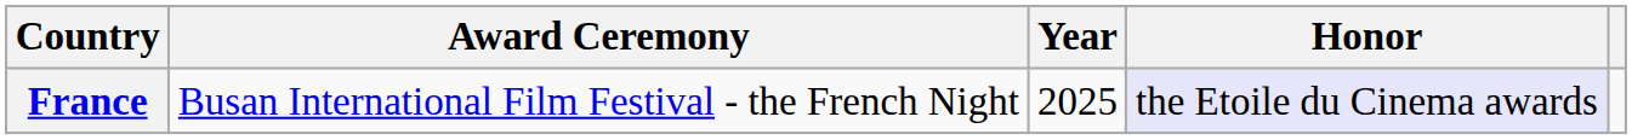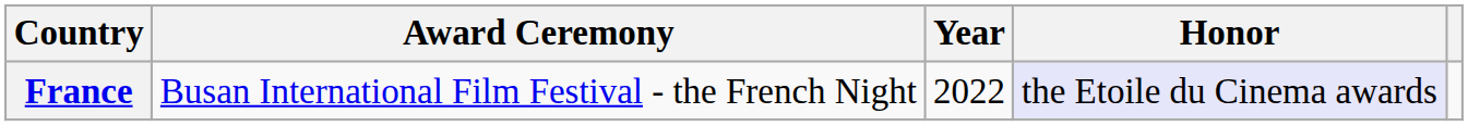France | Year: 2025 -> 2022
